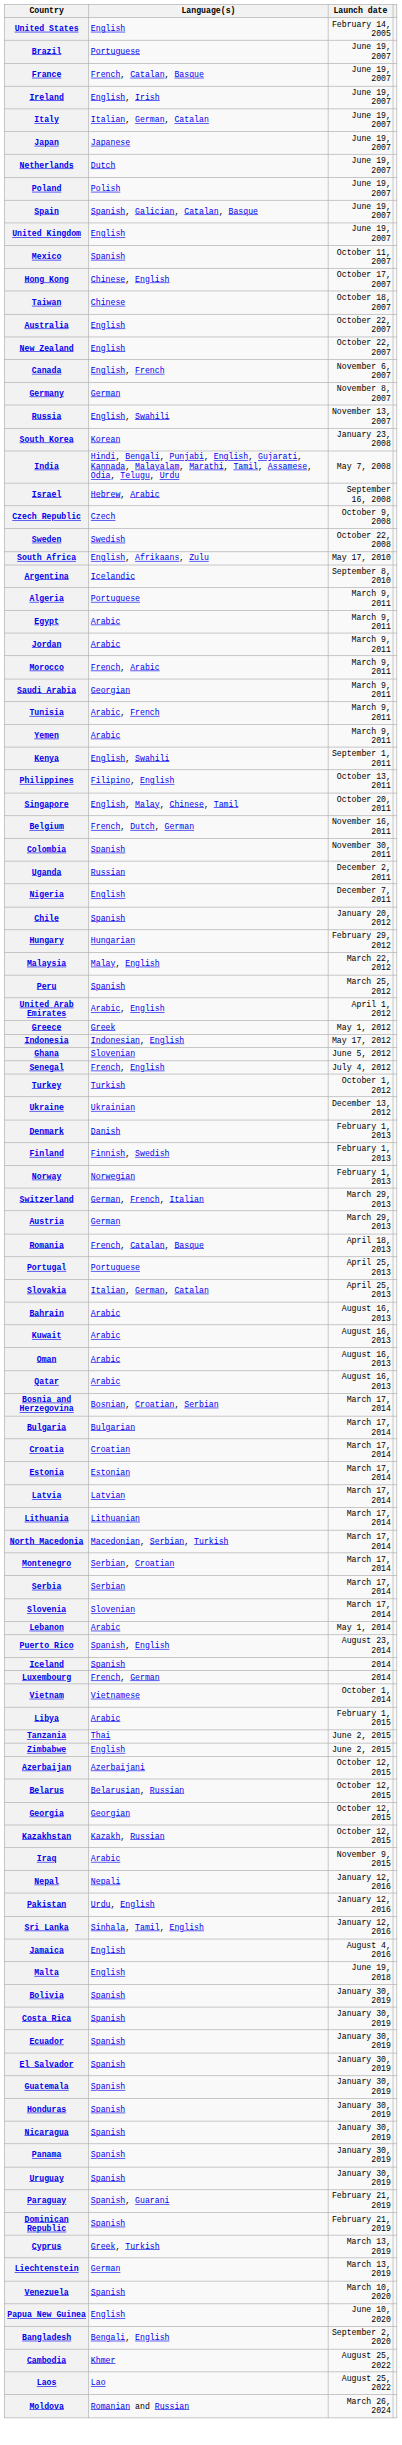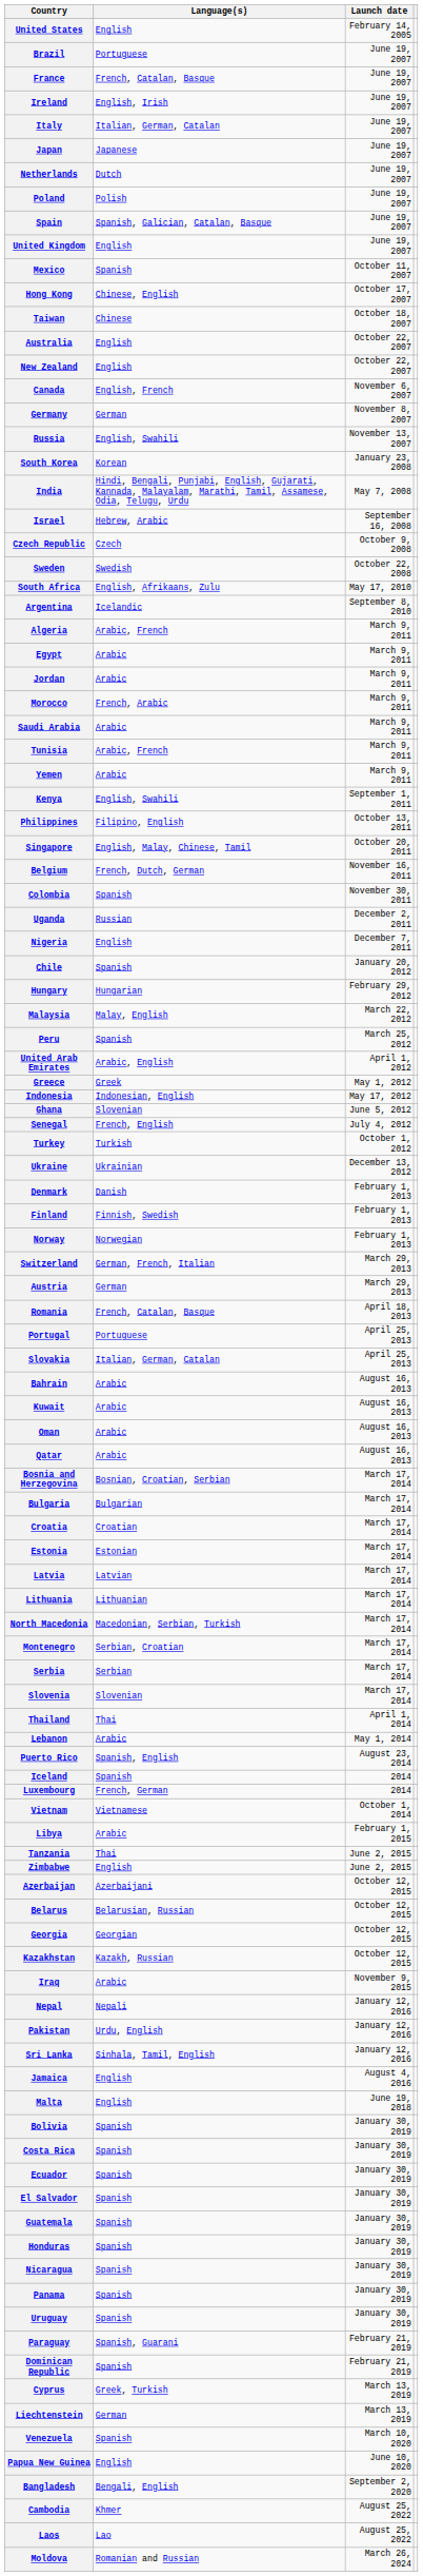Algeria | Language(s): Portuguese -> Arabic, French
Saudi Arabia | Language(s): Georgian -> Arabic
+ row: Thailand | Thai | April 1, 2014
